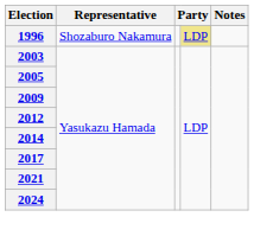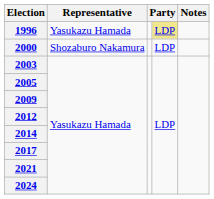1996 | Representative: Shozaburo Nakamura -> Yasukazu Hamada
+ row: 2000 | Shozaburo Nakamura | LDP
